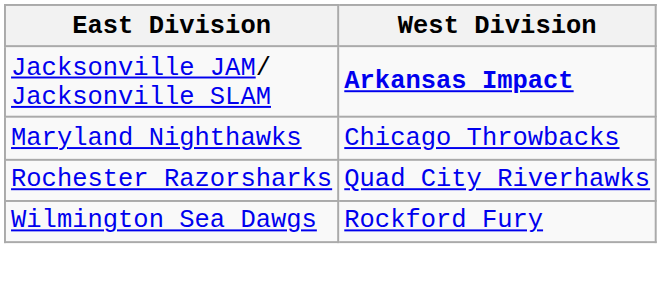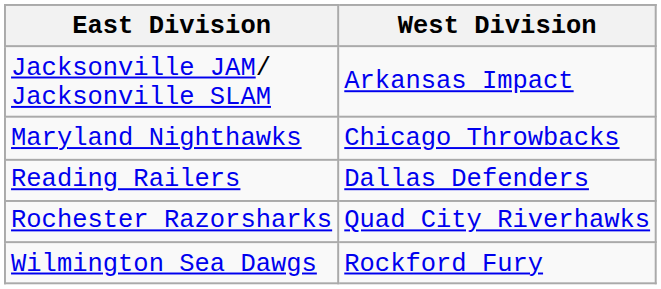Jacksonville JAM/ Jacksonville SLAM | West Division: bold -> normal
+ row: Reading Railers | Dallas Defenders
